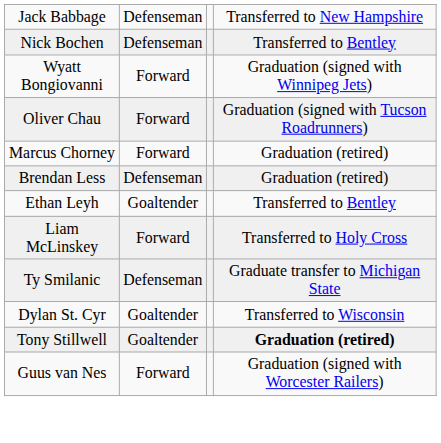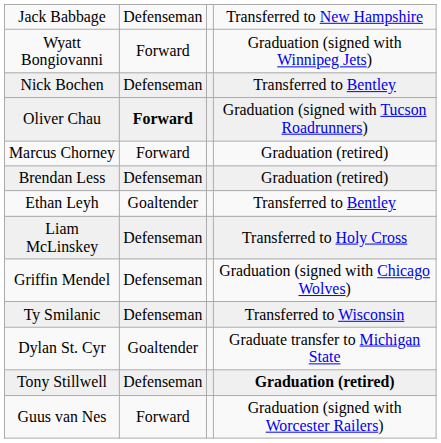rows swapped: Nick Bochen <-> Wyatt Bongiovanni
Oliver Chau | column 2: normal -> bold
Liam McLinskey | column 2: Forward -> Defenseman
+ row: Griffin Mendel | Defenseman | Graduation (signed with Chicago Wolves)
Ty Smilanic | column 4: Graduate transfer to Michigan State -> Transferred to Wisconsin
Dylan St. Cyr | column 4: Transferred to Wisconsin -> Graduate transfer to Michigan State
Tony Stillwell | column 2: Goaltender -> Defenseman
